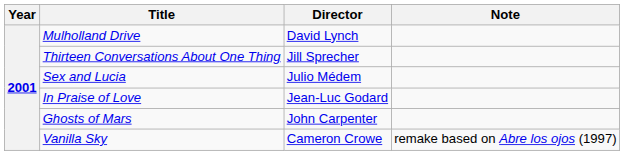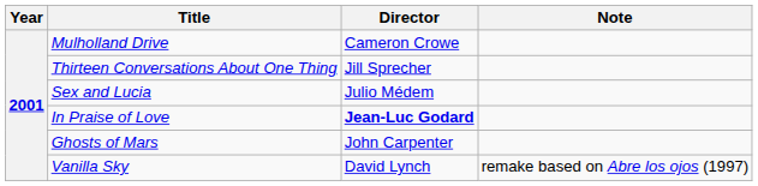Mulholland Drive | Director: David Lynch -> Cameron Crowe
In Praise of Love | Director: normal -> bold
Vanilla Sky | Director: Cameron Crowe -> David Lynch
